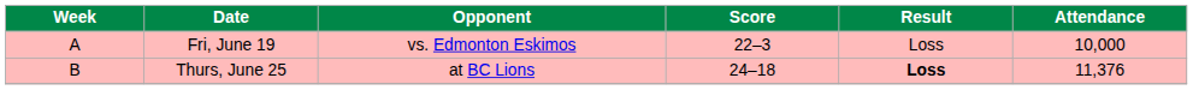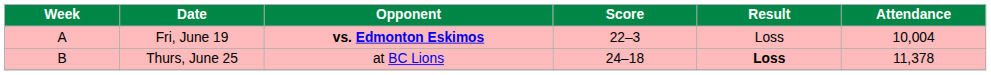Fri, June 19 | Opponent: normal -> bold
Fri, June 19 | Attendance: 10,000 -> 10,004
Thurs, June 25 | Attendance: 11,376 -> 11,378
